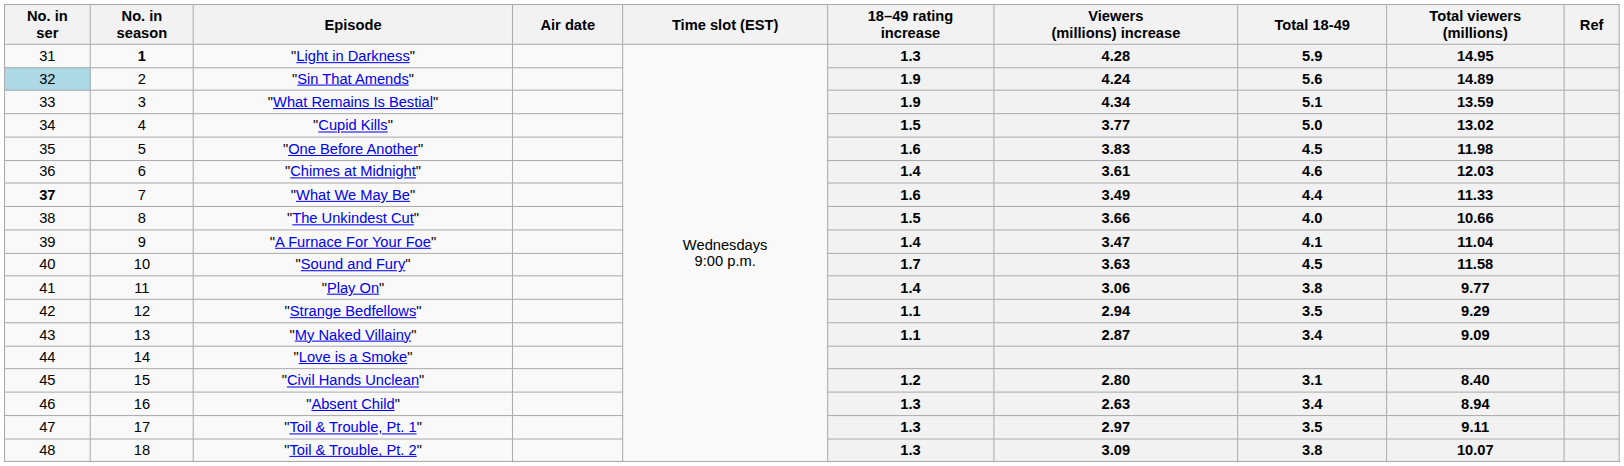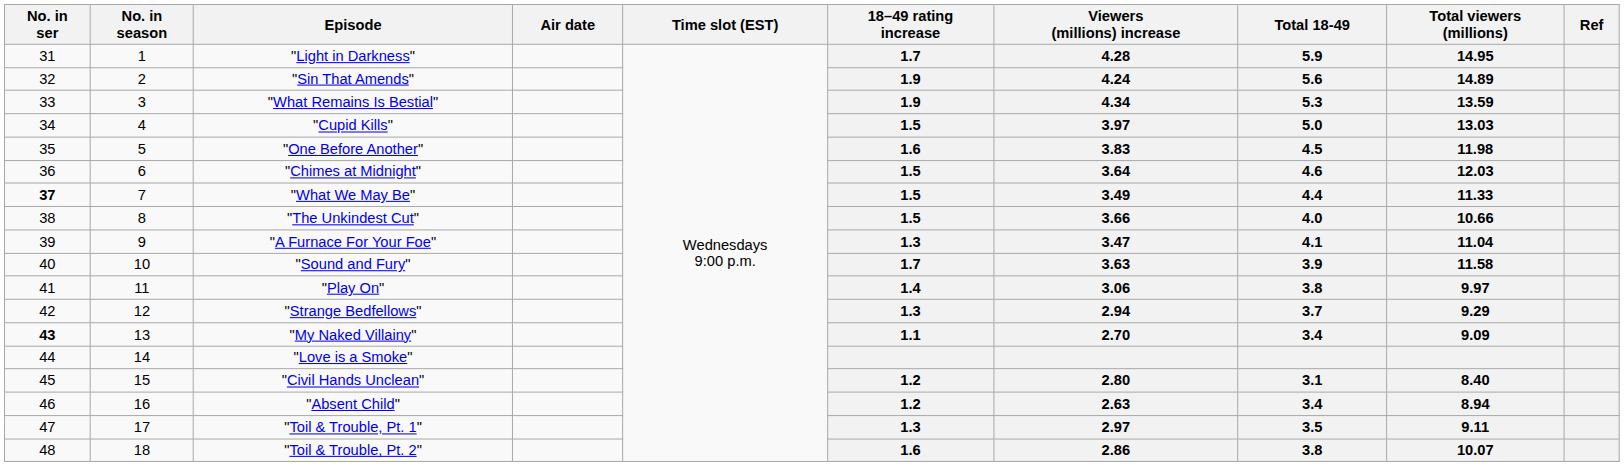"Light in Darkness" | No. in season: bold -> normal
"Light in Darkness" | 18–49 rating increase: 1.3 -> 1.7
"Sin That Amends" | No. in ser: lightblue background -> no background
"What Remains Is Bestial" | Total 18-49: 5.1 -> 5.3
"Cupid Kills" | Viewers (millions) increase: 3.77 -> 3.97
"Cupid Kills" | Total viewers (millions): 13.02 -> 13.03
"Chimes at Midnight" | 18–49 rating increase: 1.4 -> 1.5
"Chimes at Midnight" | Viewers (millions) increase: 3.61 -> 3.64
"What We May Be" | 18–49 rating increase: 1.6 -> 1.5
"A Furnace For Your Foe" | 18–49 rating increase: 1.4 -> 1.3
"Sound and Fury" | Total 18-49: 4.5 -> 3.9
"Play On" | Total viewers (millions): 9.77 -> 9.97
"Strange Bedfellows" | 18–49 rating increase: 1.1 -> 1.3
"Strange Bedfellows" | Total 18-49: 3.5 -> 3.7
"My Naked Villainy" | No. in ser: normal -> bold
"My Naked Villainy" | Viewers (millions) increase: 2.87 -> 2.70
"Absent Child" | 18–49 rating increase: 1.3 -> 1.2
"Toil & Trouble, Pt. 2" | 18–49 rating increase: 1.3 -> 1.6
"Toil & Trouble, Pt. 2" | Viewers (millions) increase: 3.09 -> 2.86
